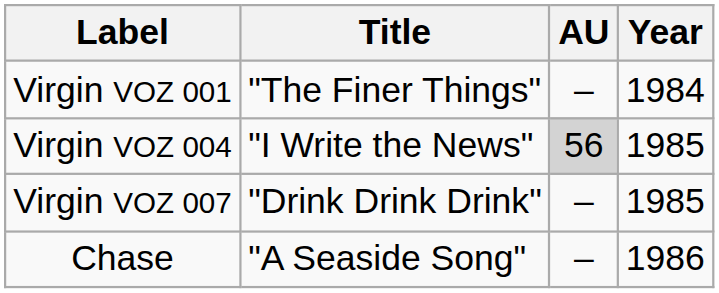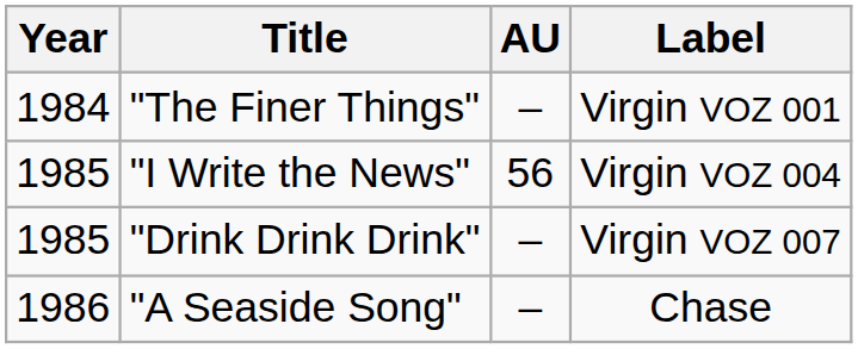columns swapped: Year <-> Label
"I Write the News" | AU: lightgrey background -> no background
